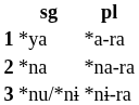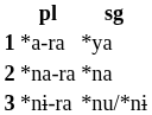columns swapped: sg <-> pl
